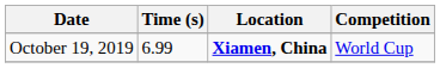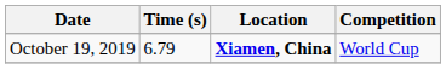October 19, 2019 | Time (s): 6.99 -> 6.79
